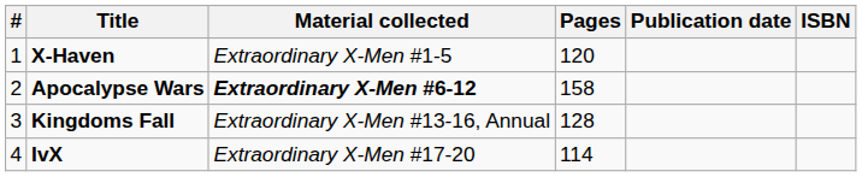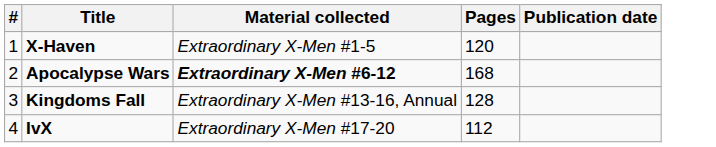- column: ISBN
Apocalypse Wars | Pages: 158 -> 168
IvX | Pages: 114 -> 112
